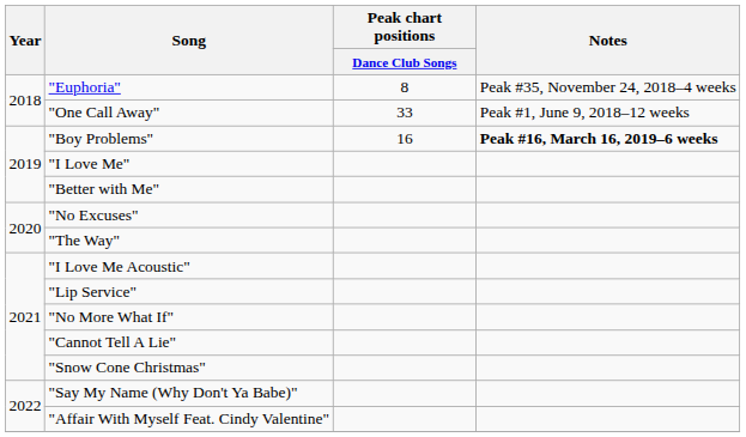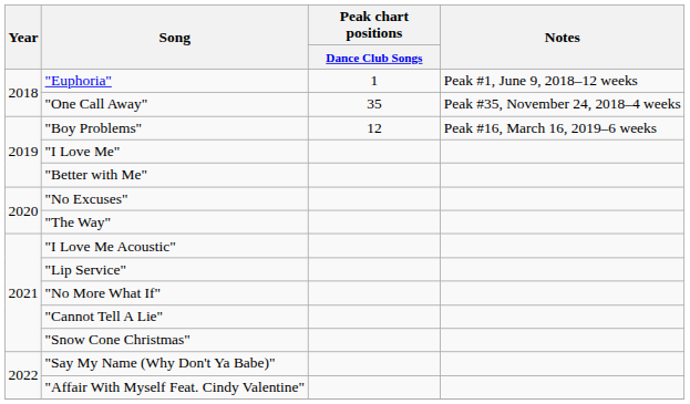"Euphoria" | Peak chart positions / Dance Club Songs: 8 -> 1
"Euphoria" | Notes: Peak #35, November 24, 2018–4 weeks -> Peak #1, June 9, 2018–12 weeks
"One Call Away" | Peak chart positions / Dance Club Songs: 33 -> 35
"One Call Away" | Notes: Peak #1, June 9, 2018–12 weeks -> Peak #35, November 24, 2018–4 weeks
"Boy Problems" | Peak chart positions / Dance Club Songs: 16 -> 12
"Boy Problems" | Notes: bold -> normal
